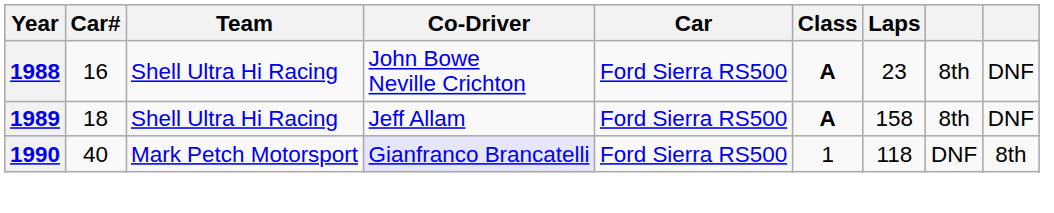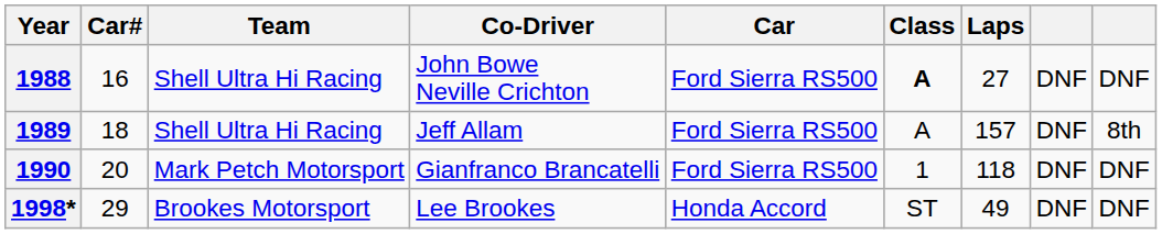1988 | Laps: 23 -> 27
1988 | column 8: 8th -> DNF
1989 | Class: bold -> normal
1989 | Laps: 158 -> 157
1989 | column 8: 8th -> DNF
1989 | column 9: DNF -> 8th
1990 | Car#: 40 -> 20
1990 | Co-Driver: lavender background -> no background
1990 | column 9: 8th -> DNF
+ row: 1998* | 29 | Brookes Motorsport | Lee Brookes | Honda Accord | ST | 49 | DNF | DNF
